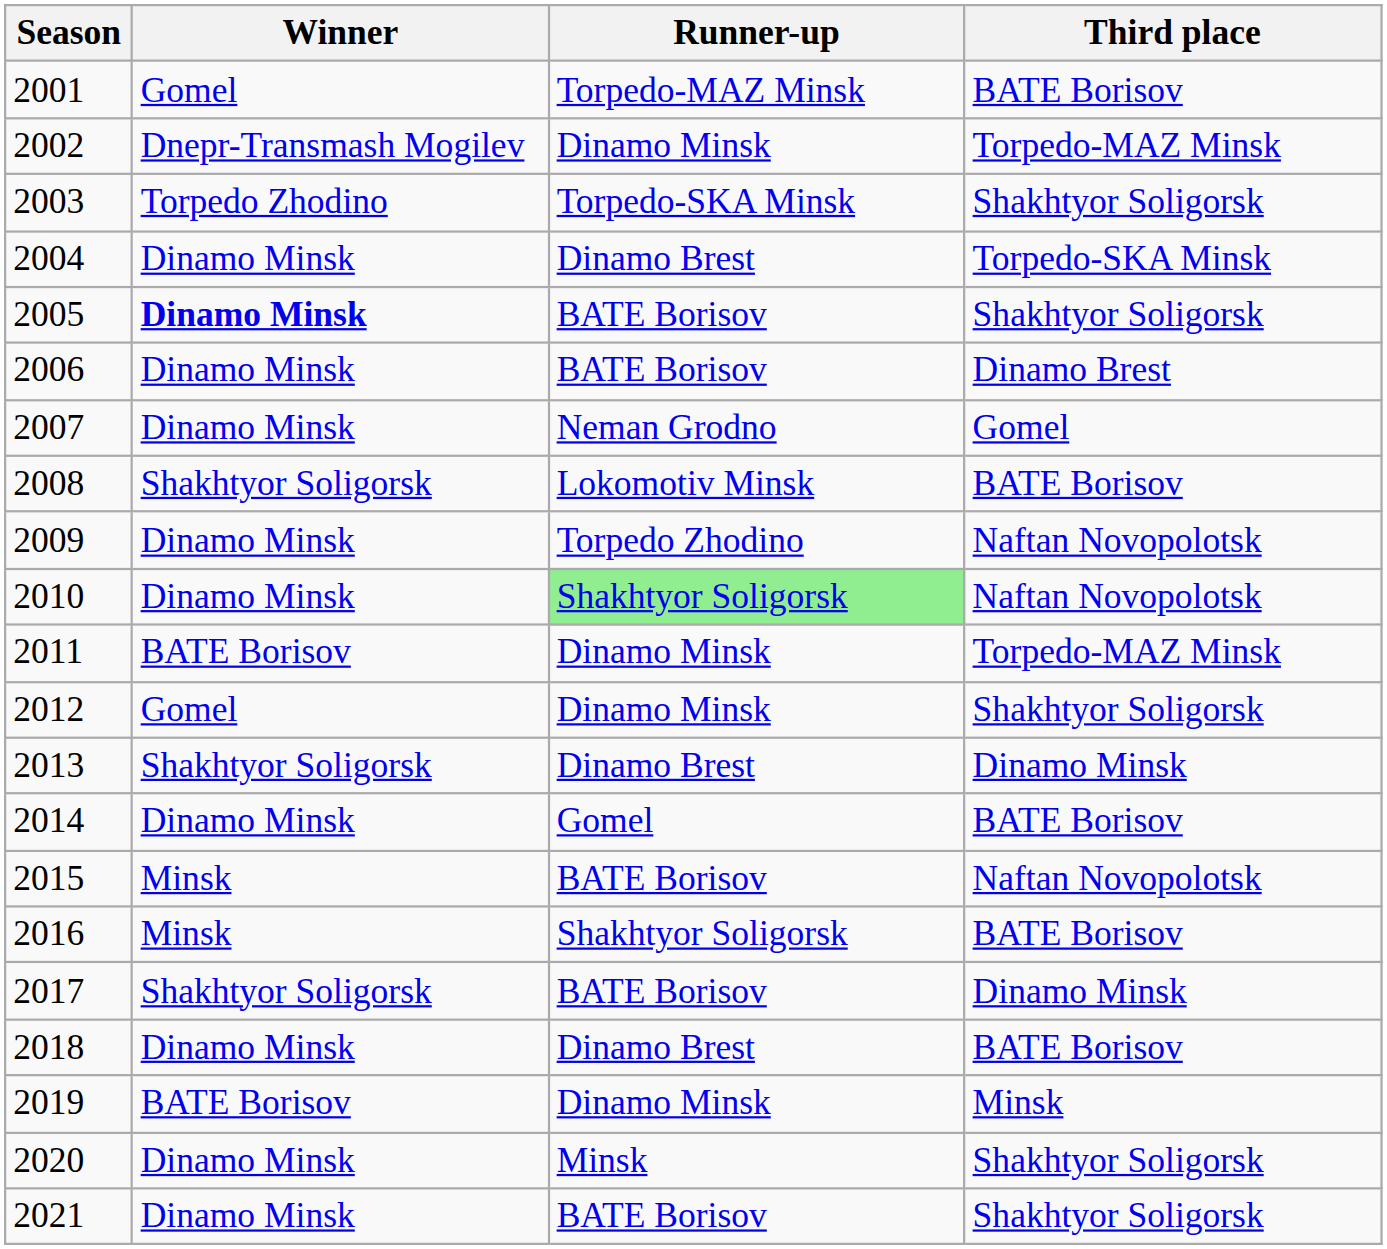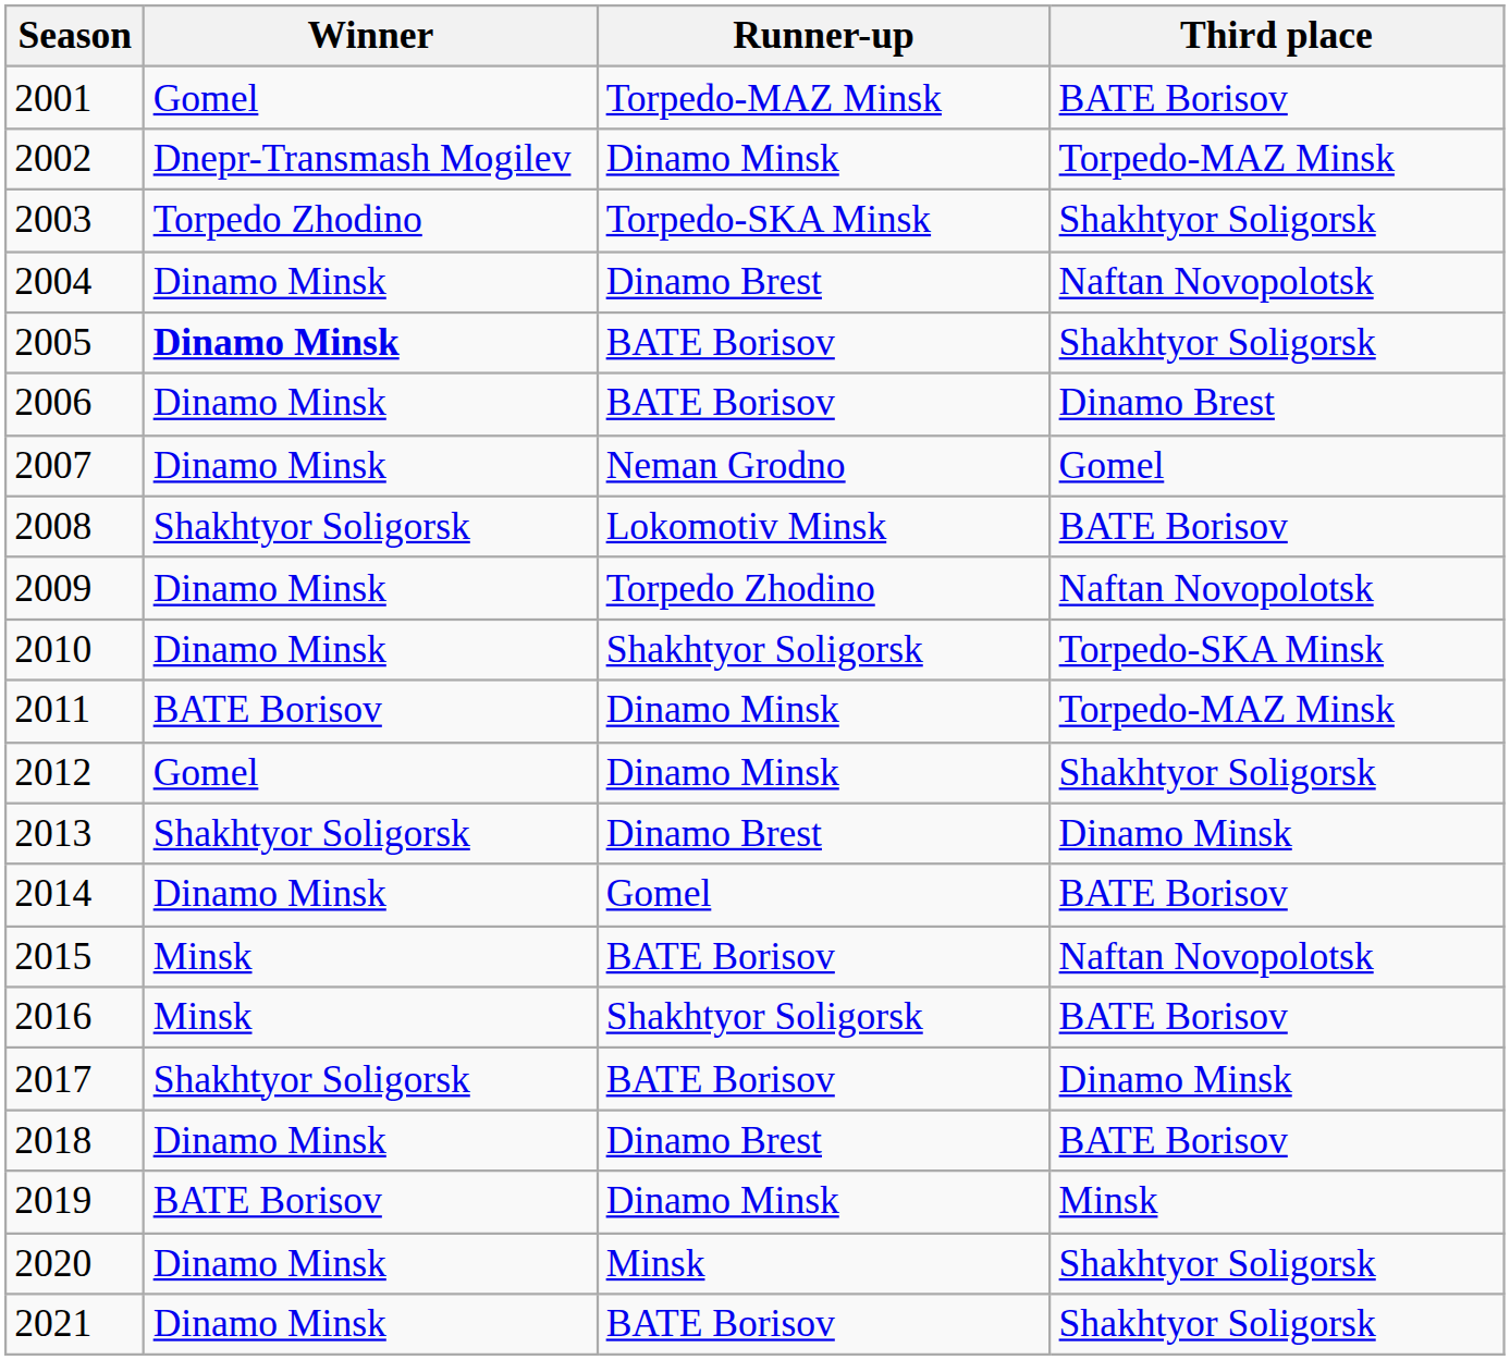2004 | Third place: Torpedo-SKA Minsk -> Naftan Novopolotsk
2010 | Runner-up: lightgreen background -> no background
2010 | Third place: Naftan Novopolotsk -> Torpedo-SKA Minsk
